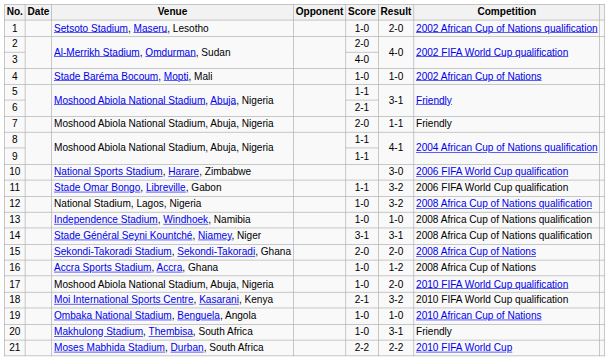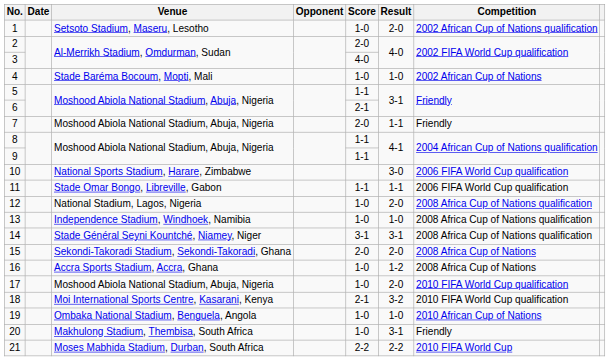11 | Result: 3-2 -> 1-1
12 | Result: 3-2 -> 2-0
